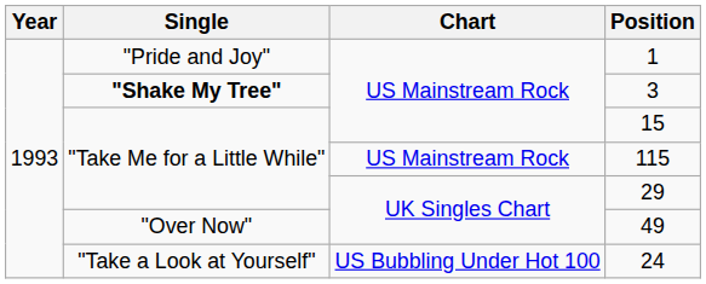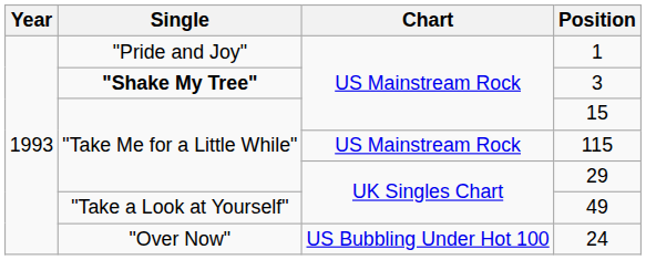49 | Single: "Over Now" -> "Take a Look at Yourself"
24 | Single: "Take a Look at Yourself" -> "Over Now"
